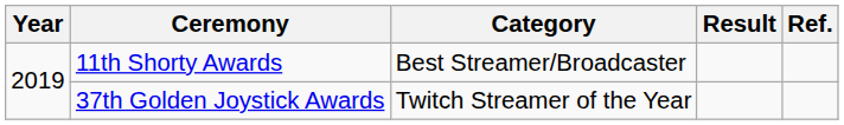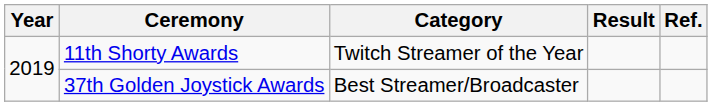11th Shorty Awards | Category: Best Streamer/Broadcaster -> Twitch Streamer of the Year
37th Golden Joystick Awards | Category: Twitch Streamer of the Year -> Best Streamer/Broadcaster
